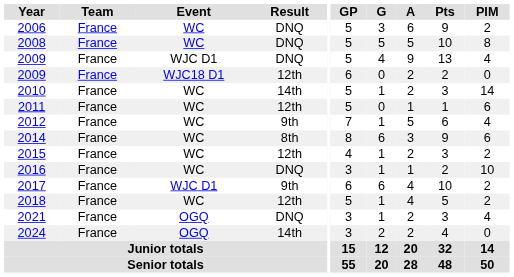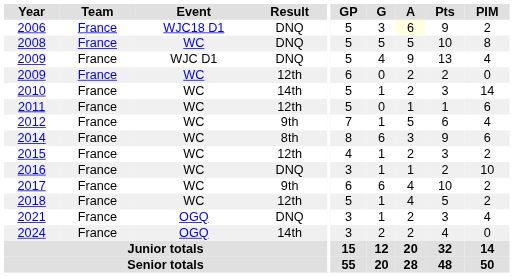2006 | Event: WC -> WJC18 D1
2006 | A: no background -> lightyellow background
2009 / 12th | Event: WJC18 D1 -> WC
2017 | Event: WJC D1 -> WC
